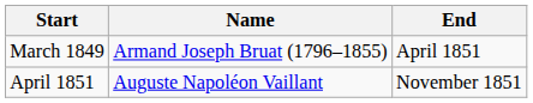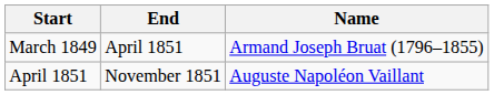columns swapped: End <-> Name
